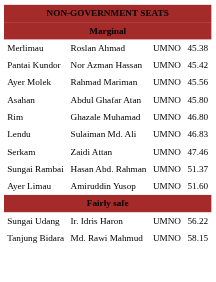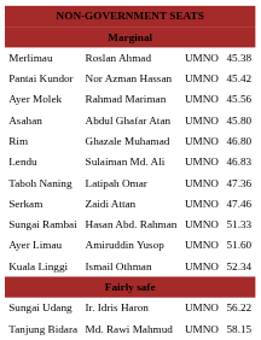+ row: Taboh Naning | Latipah Omar | UMNO | 47.36
Sungai Rambai | column 4: 51.37 -> 51.33
+ row: Kuala Linggi | Ismail Othman | UMNO | 52.34
